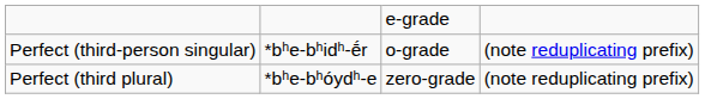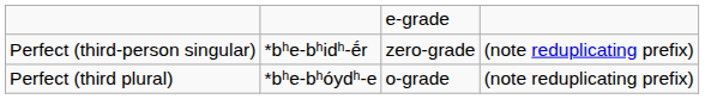Perfect (third-person singular) | column 3: o-grade -> zero-grade
Perfect (third plural) | column 3: zero-grade -> o-grade
